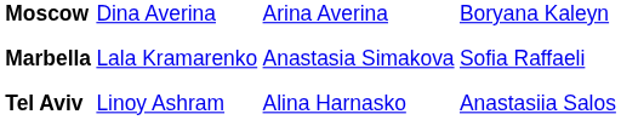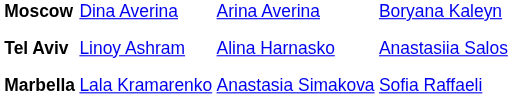rows swapped: Tel Aviv <-> Marbella
